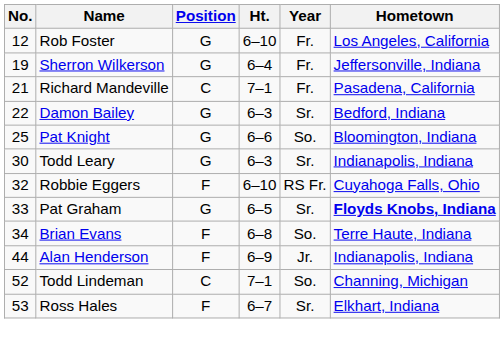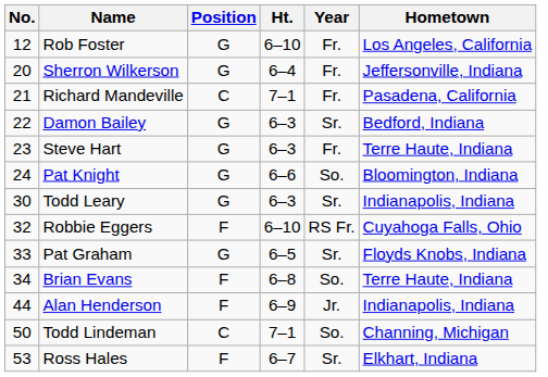Sherron Wilkerson | No.: 19 -> 20
+ row: 23 | Steve Hart | G | 6–3 | Fr. | Terre Haute, Indiana
Pat Knight | No.: 25 -> 24
Pat Graham | Hometown: bold -> normal
Todd Lindeman | No.: 52 -> 50
